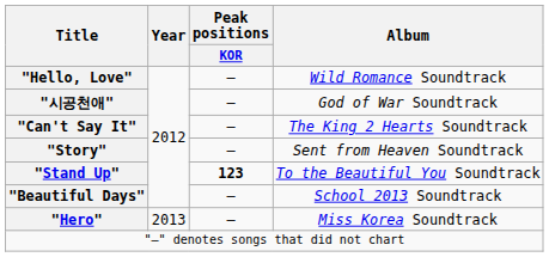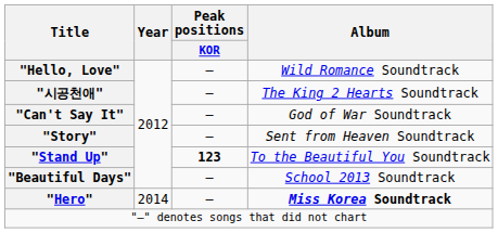"시공천애" | Album: God of War Soundtrack -> The King 2 Hearts Soundtrack
"Can't Say It" | Album: The King 2 Hearts Soundtrack -> God of War Soundtrack
"Hero" | Year: 2013 -> 2014
"Hero" | Album: normal -> bold
